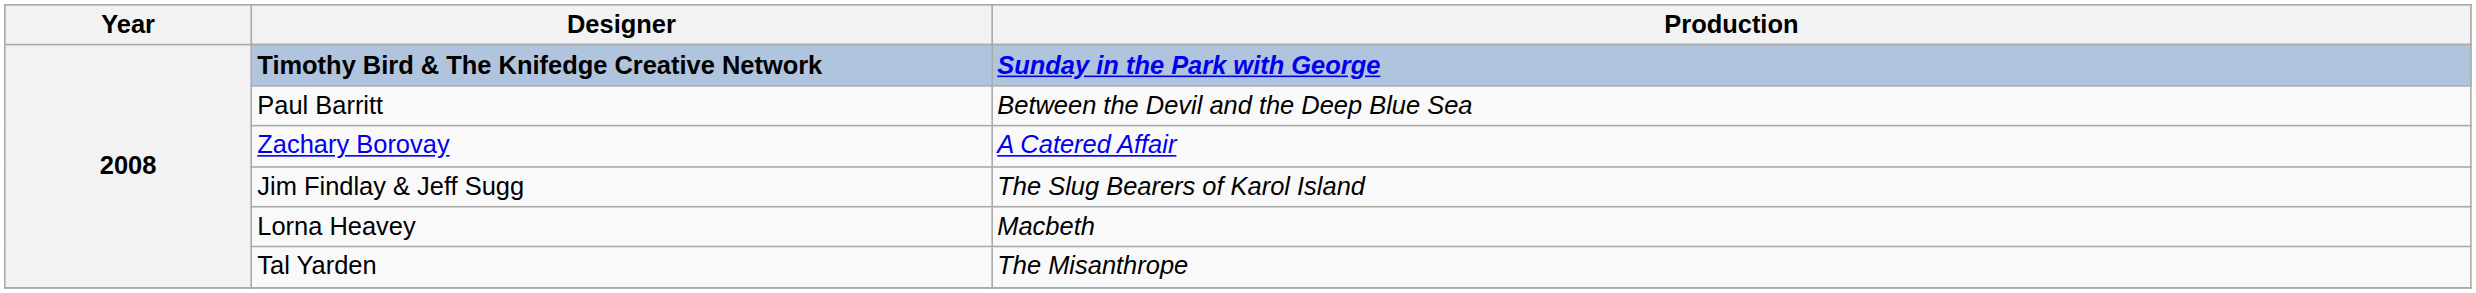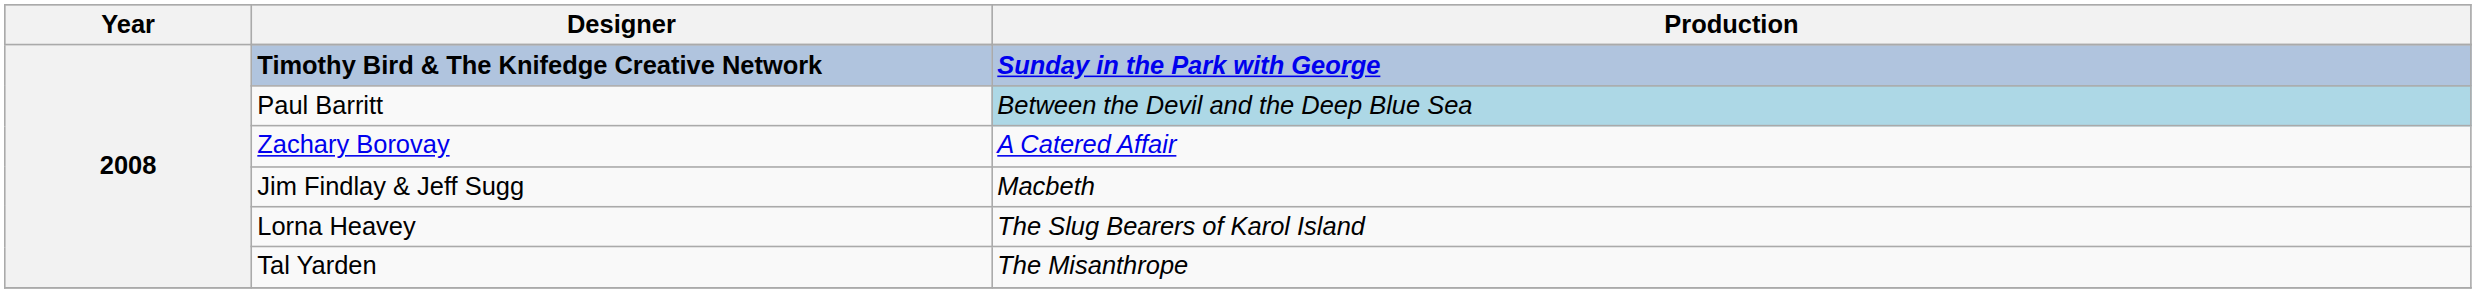Paul Barritt | Production: no background -> lightblue background
Jim Findlay & Jeff Sugg | Production: The Slug Bearers of Karol Island -> Macbeth
Lorna Heavey | Production: Macbeth -> The Slug Bearers of Karol Island
